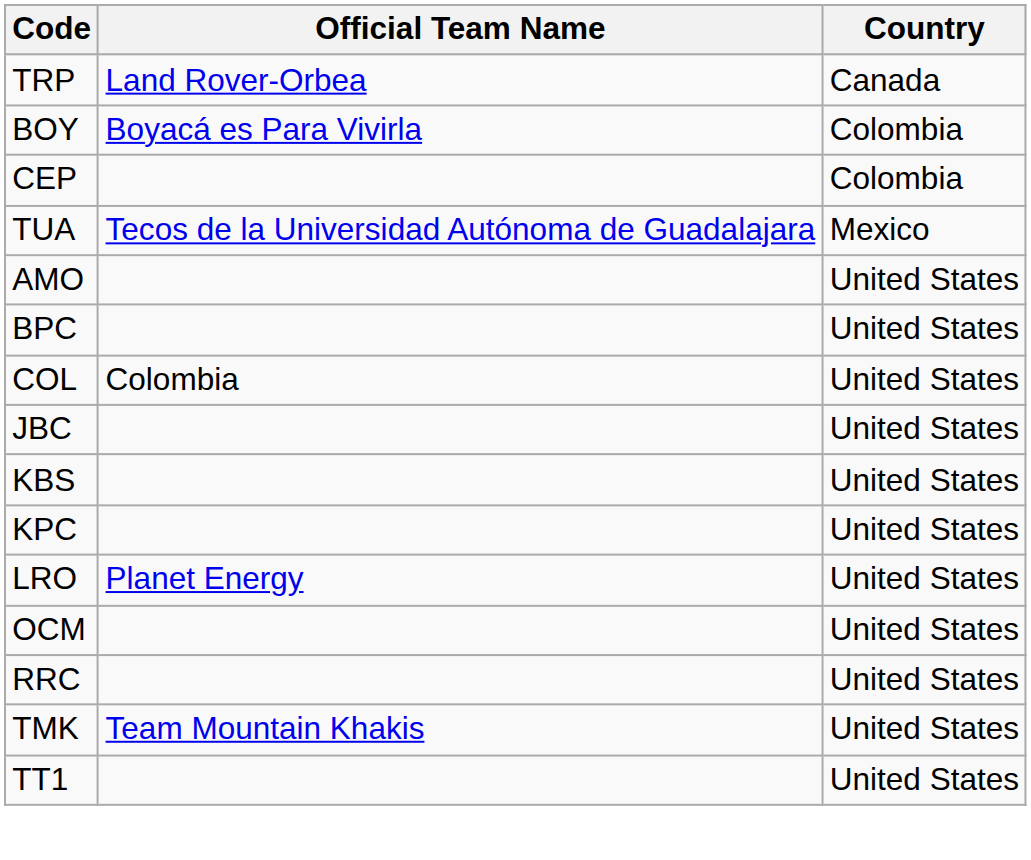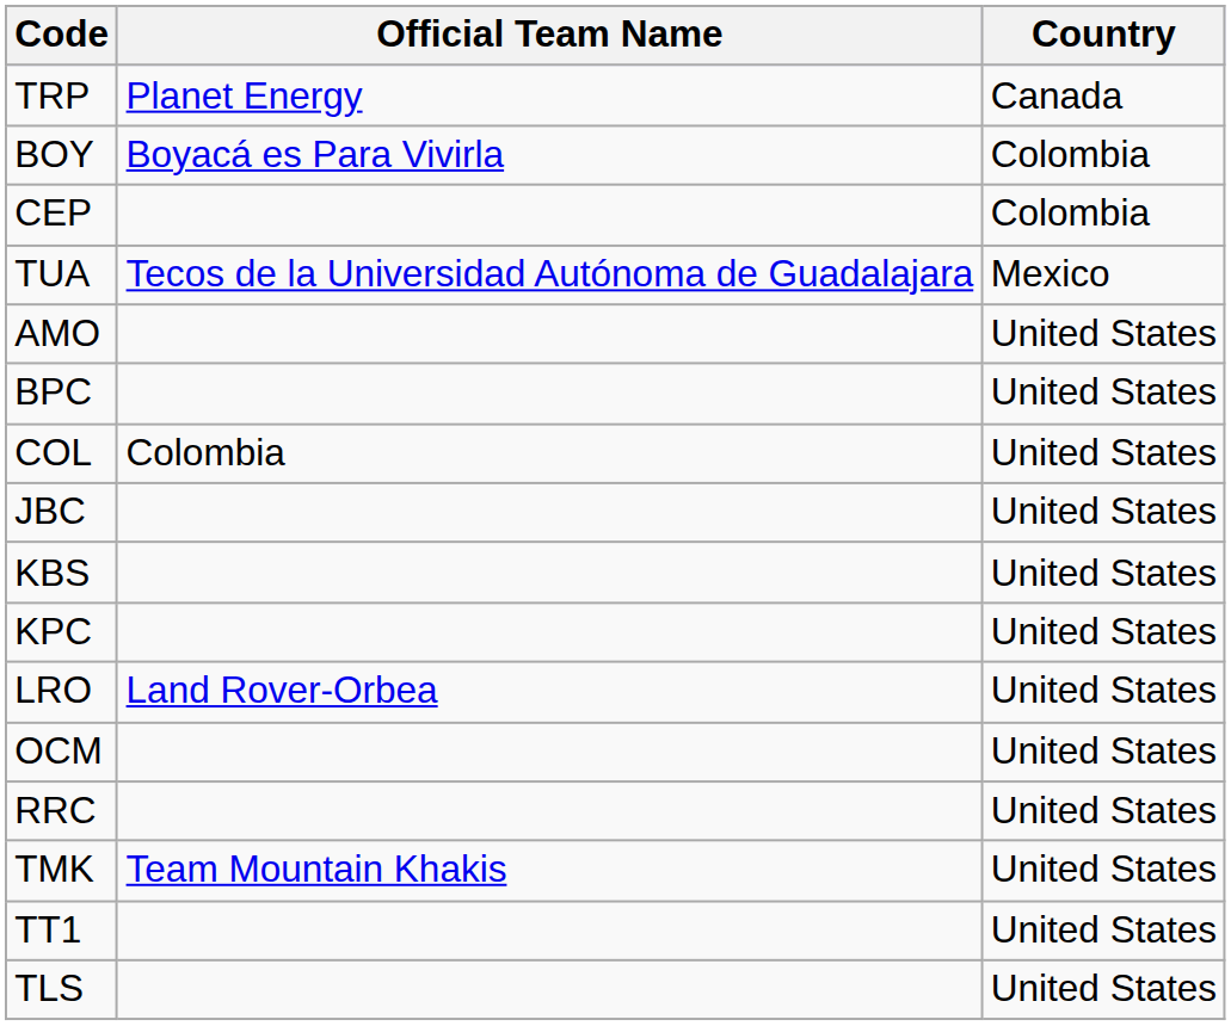TRP | Official Team Name: Land Rover-Orbea -> Planet Energy
LRO | Official Team Name: Planet Energy -> Land Rover-Orbea
+ row: TLS | United States
